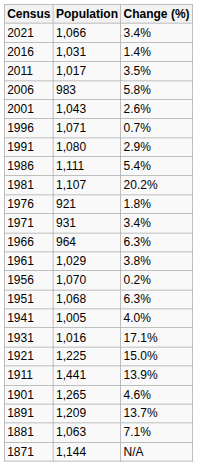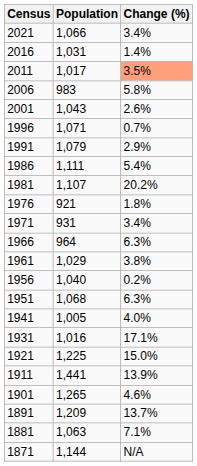2011 | Change (%): no background -> lightsalmon background
1991 | Population: 1,080 -> 1,079
1956 | Population: 1,070 -> 1,040
